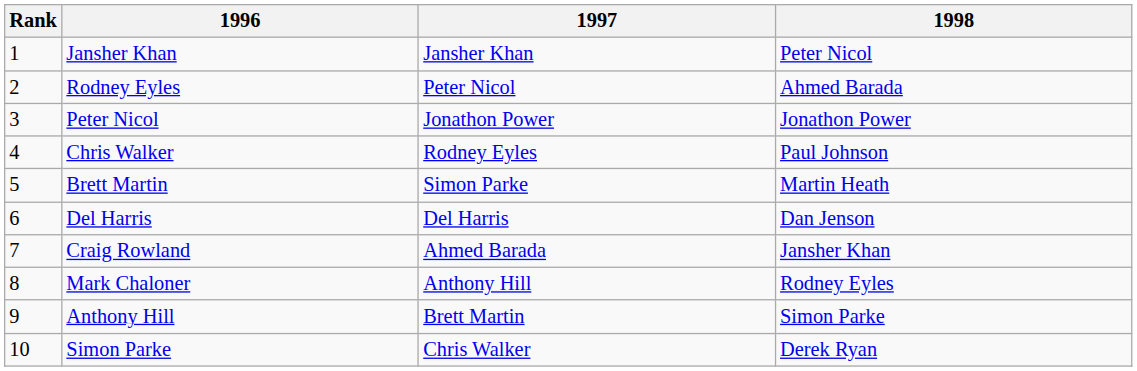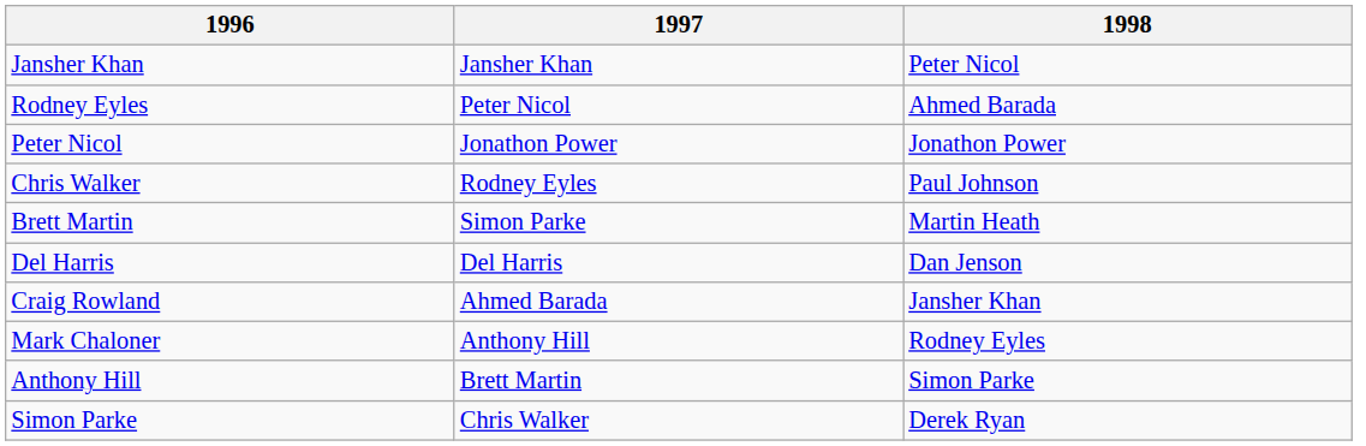- column: Rank | 1 | 2 | 3 | 4 | 5 | 6 | 7 | 8 | 9 | 10
